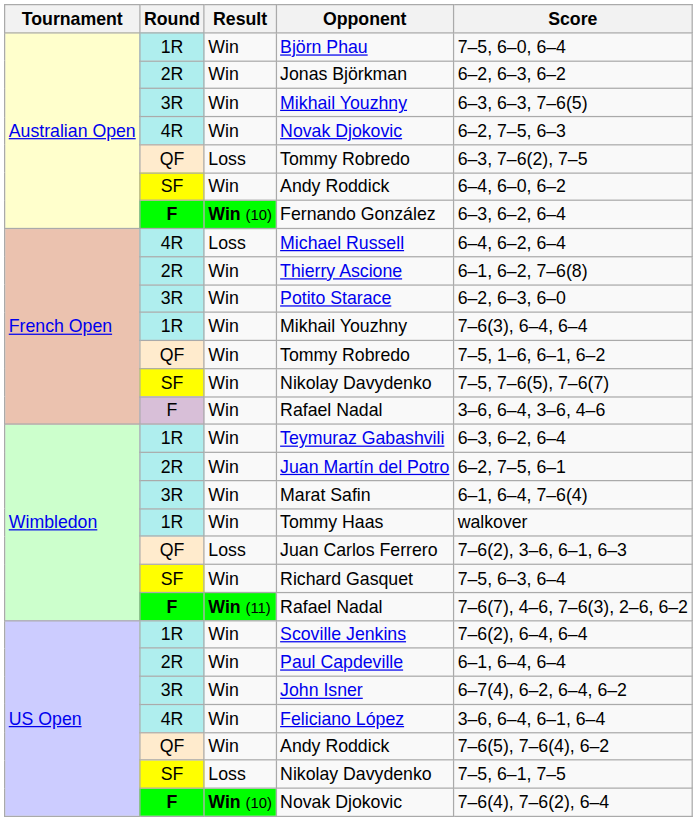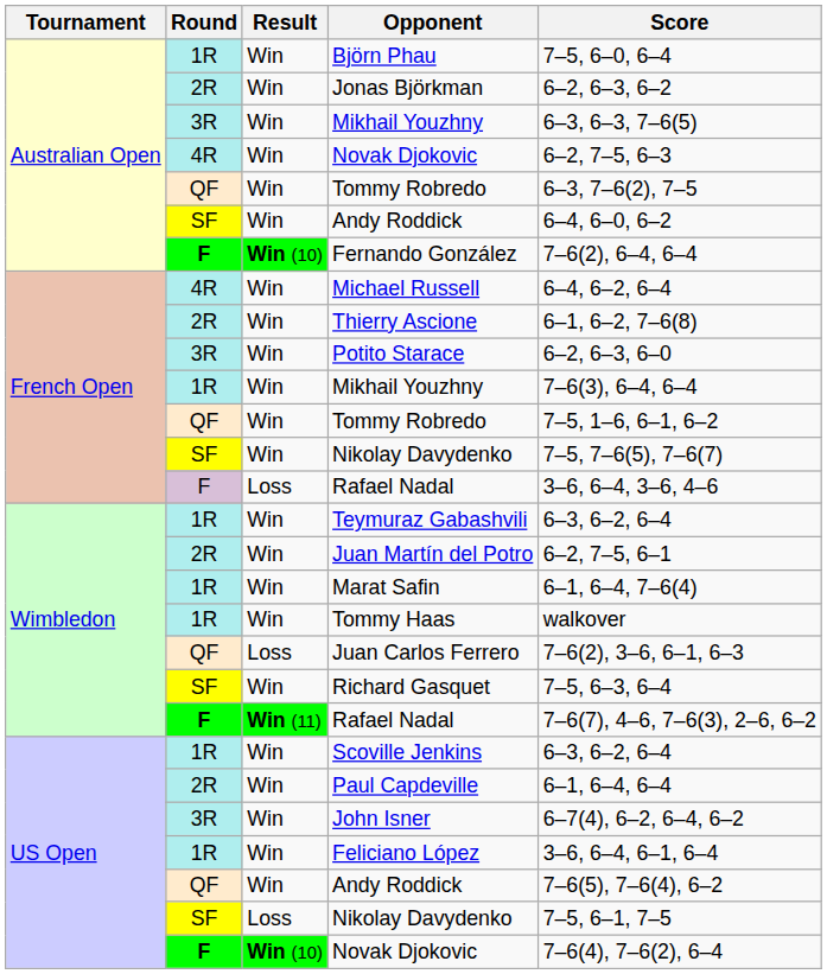Australian Open / Tommy Robredo | Result: Loss -> Win
Fernando González | Score: 6–3, 6–2, 6–4 -> 7–6(2), 6–4, 6–4
Michael Russell | Result: Loss -> Win
French Open / Rafael Nadal | Result: Win -> Loss
Marat Safin | Round: 3R -> 1R
Scoville Jenkins | Score: 7–6(2), 6–4, 6–4 -> 6–3, 6–2, 6–4
Feliciano López | Round: 4R -> 1R
